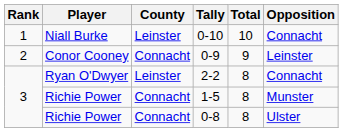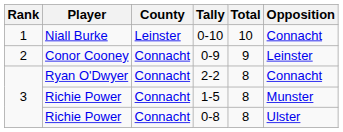2-2 | County: Leinster -> Connacht
